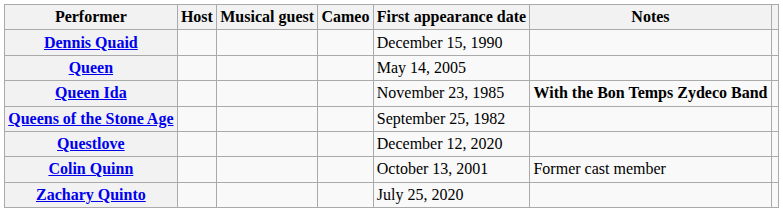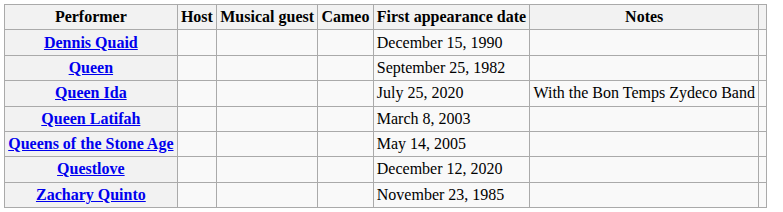Queen | First appearance date: May 14, 2005 -> September 25, 1982
Queen Ida | First appearance date: November 23, 1985 -> July 25, 2020
Queen Ida | Notes: bold -> normal
+ row: Queen Latifah | March 8, 2003
Queens of the Stone Age | First appearance date: September 25, 1982 -> May 14, 2005
- row: Colin Quinn | October 13, 2001 | Former cast member
Zachary Quinto | First appearance date: July 25, 2020 -> November 23, 1985
